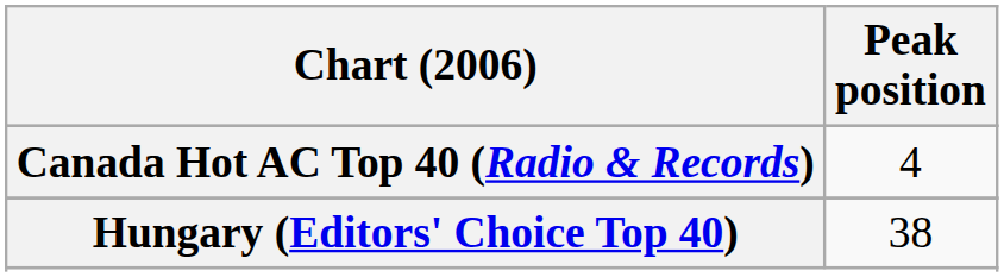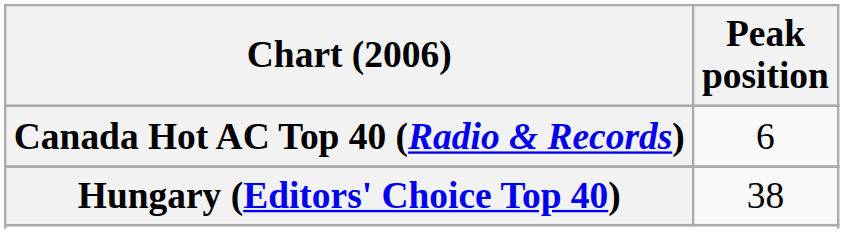Canada Hot AC Top 40 (Radio & Records) | Peak position: 4 -> 6
